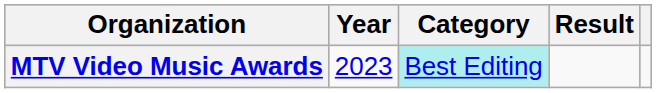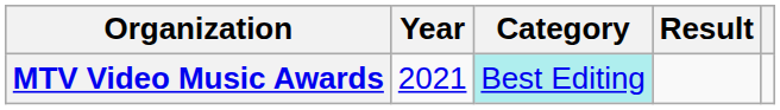MTV Video Music Awards | Year: 2023 -> 2021
